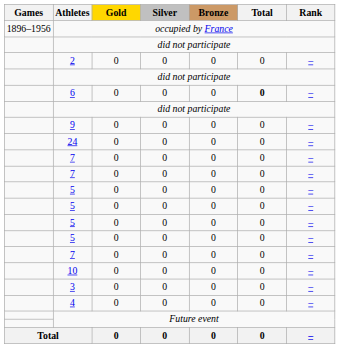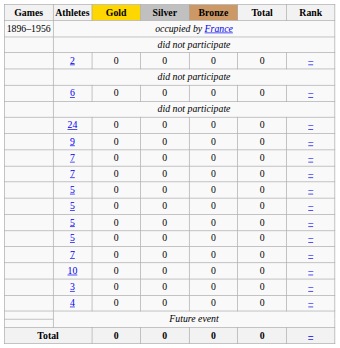6 | Total: bold -> normal
rows swapped: 24 <-> 9
